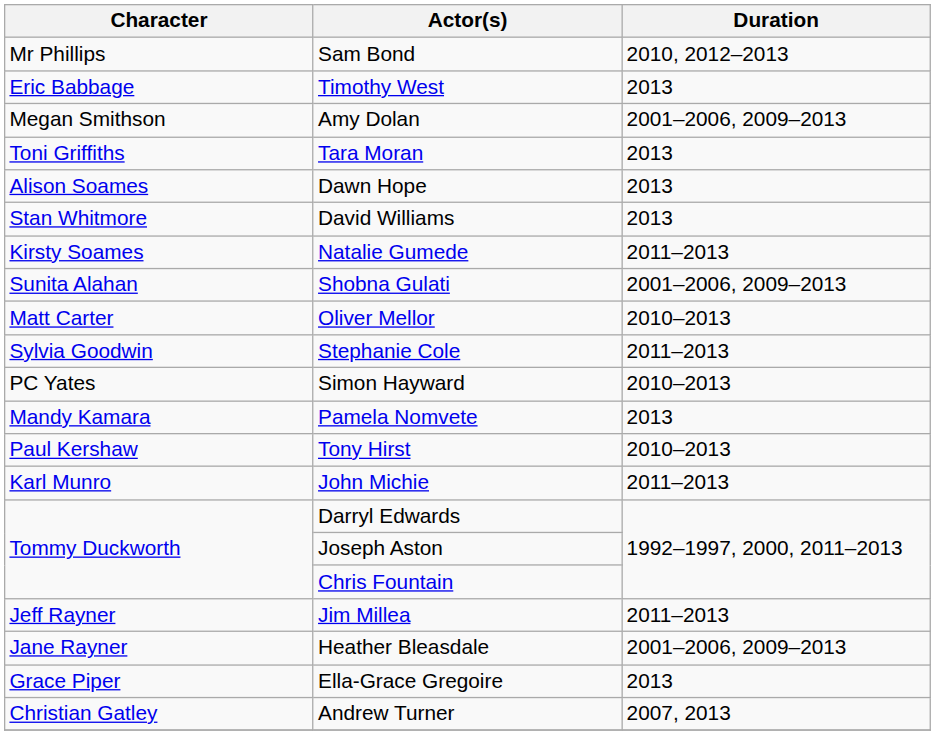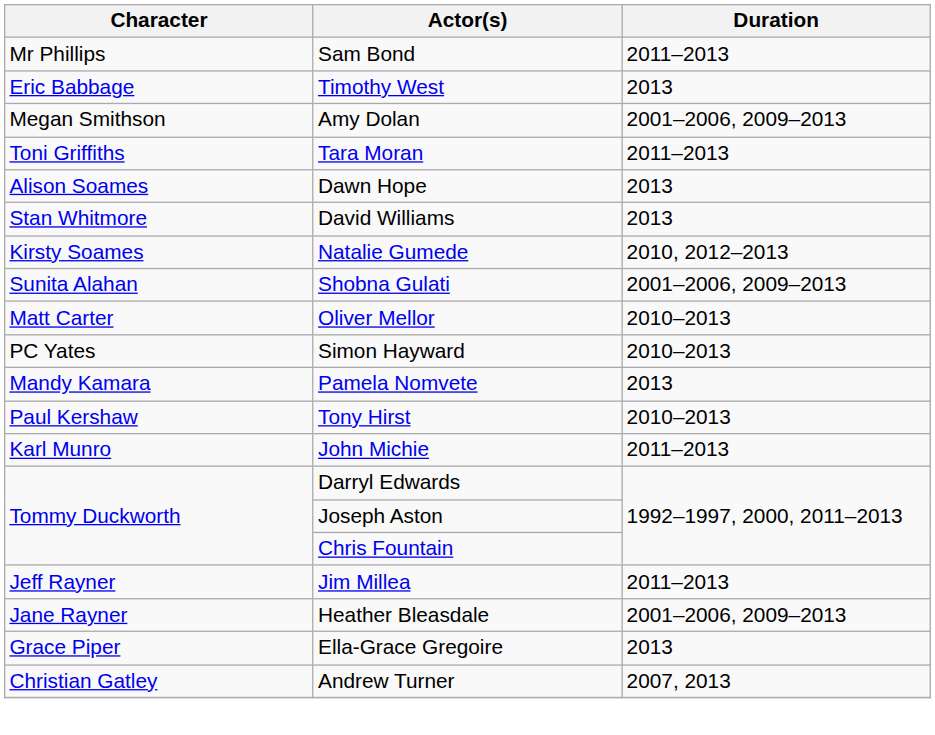Sam Bond | Duration: 2010, 2012–2013 -> 2011–2013
Tara Moran | Duration: 2013 -> 2011–2013
Natalie Gumede | Duration: 2011–2013 -> 2010, 2012–2013
- row: Sylvia Goodwin | Stephanie Cole | 2011–2013
